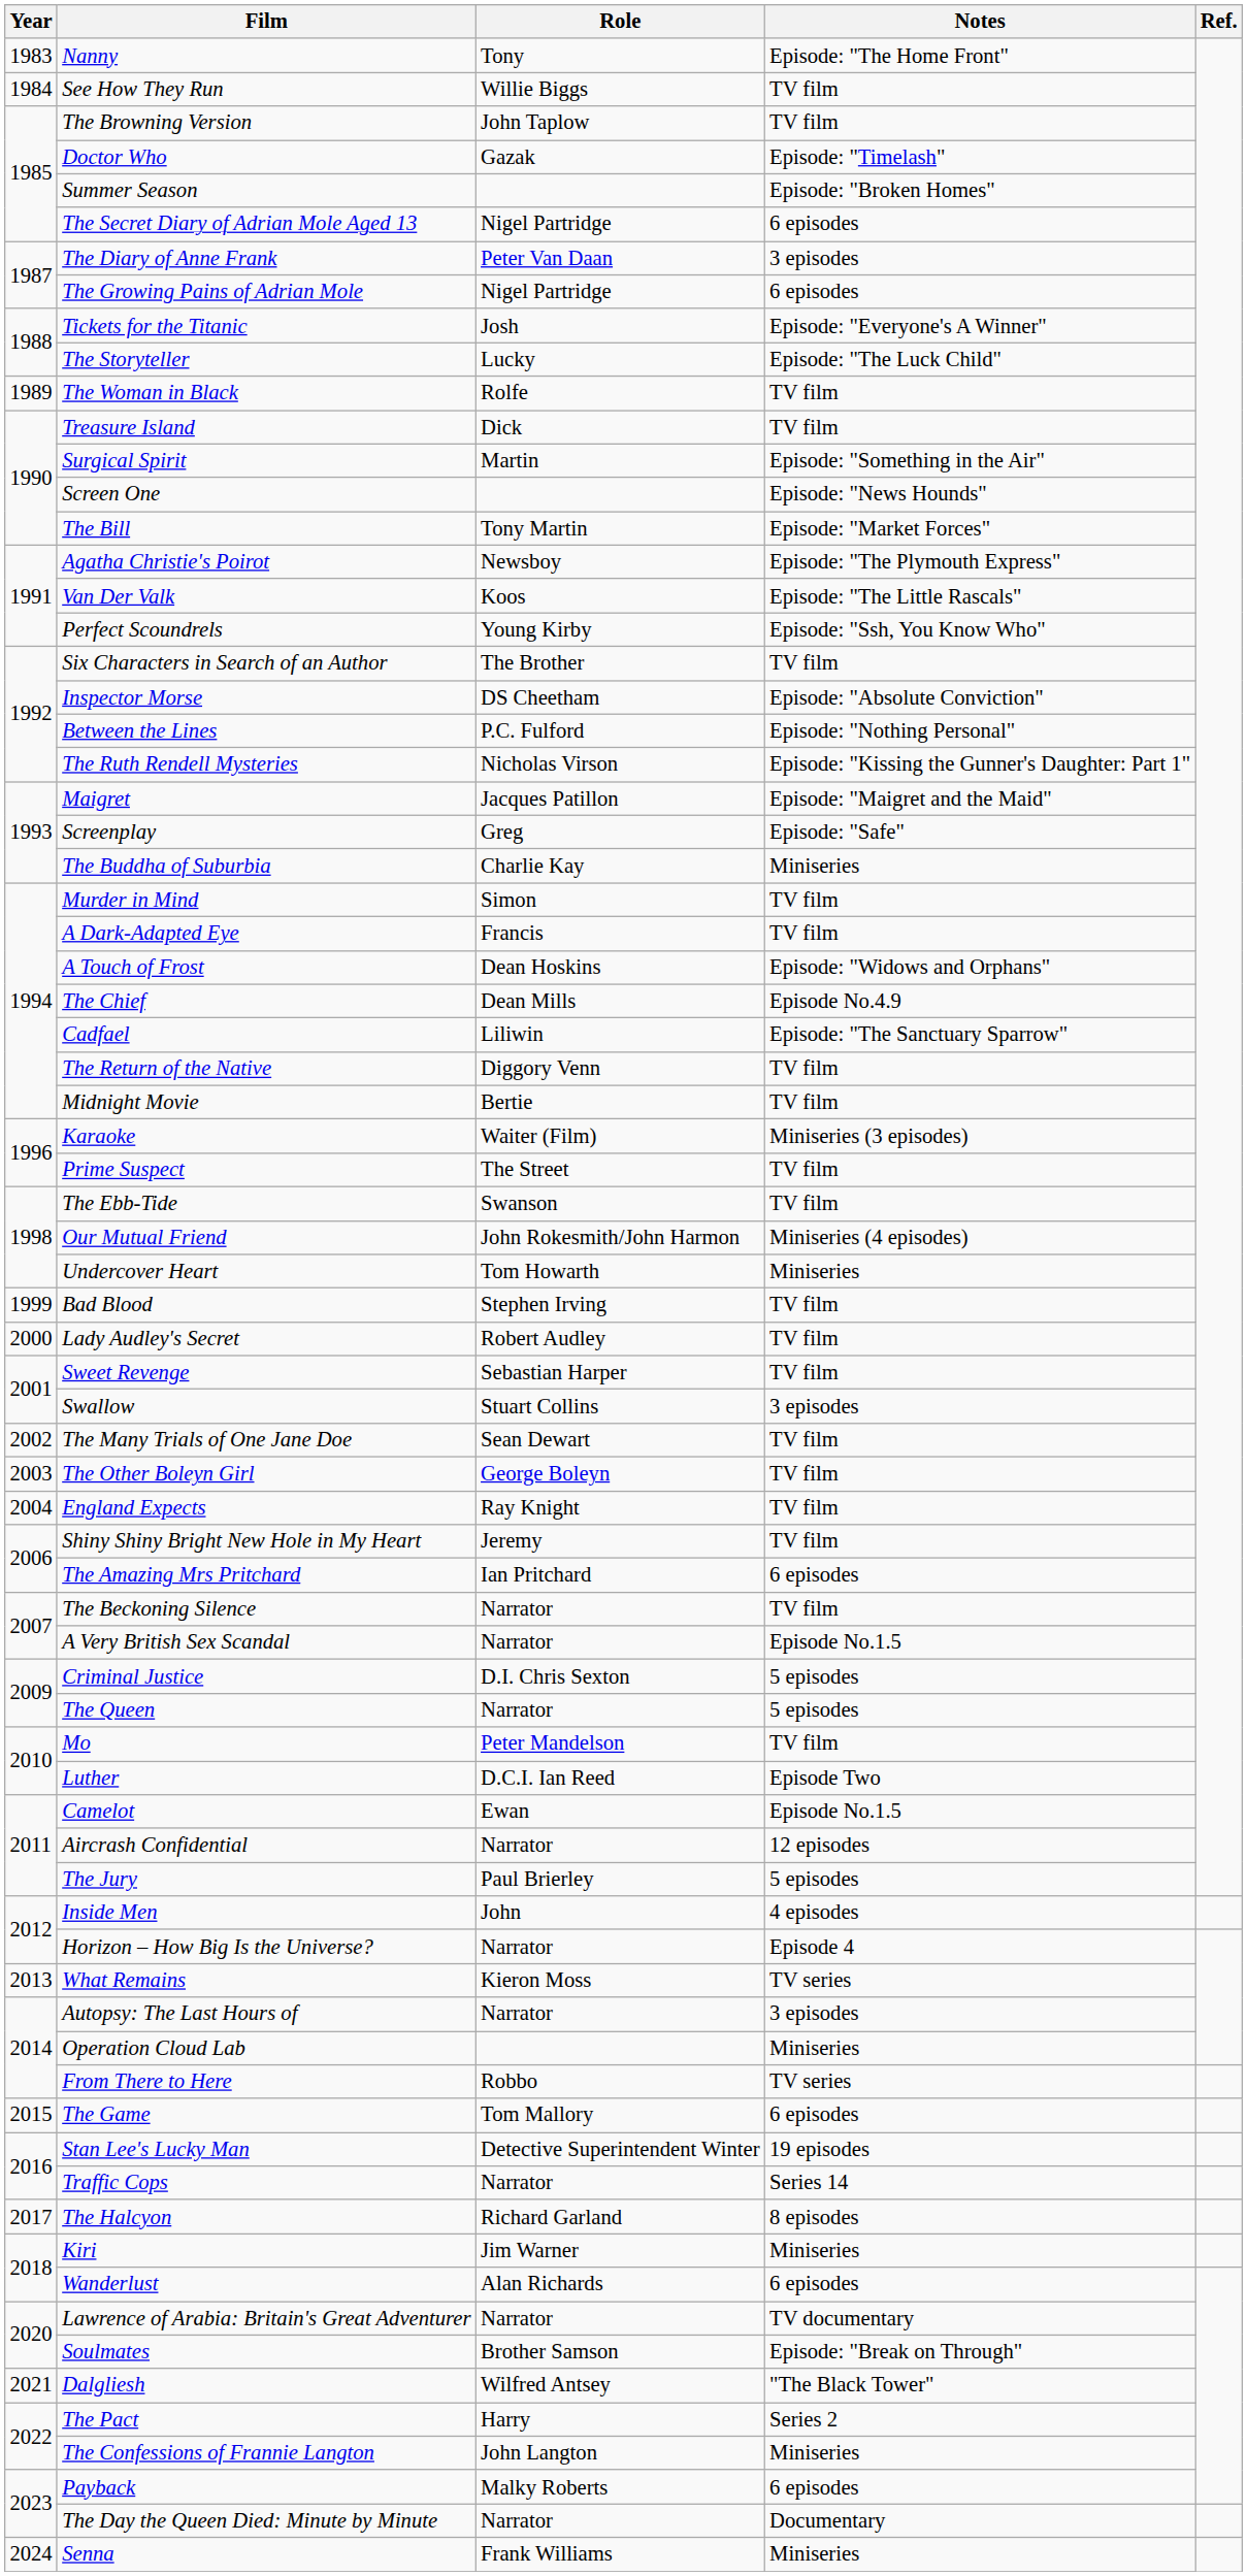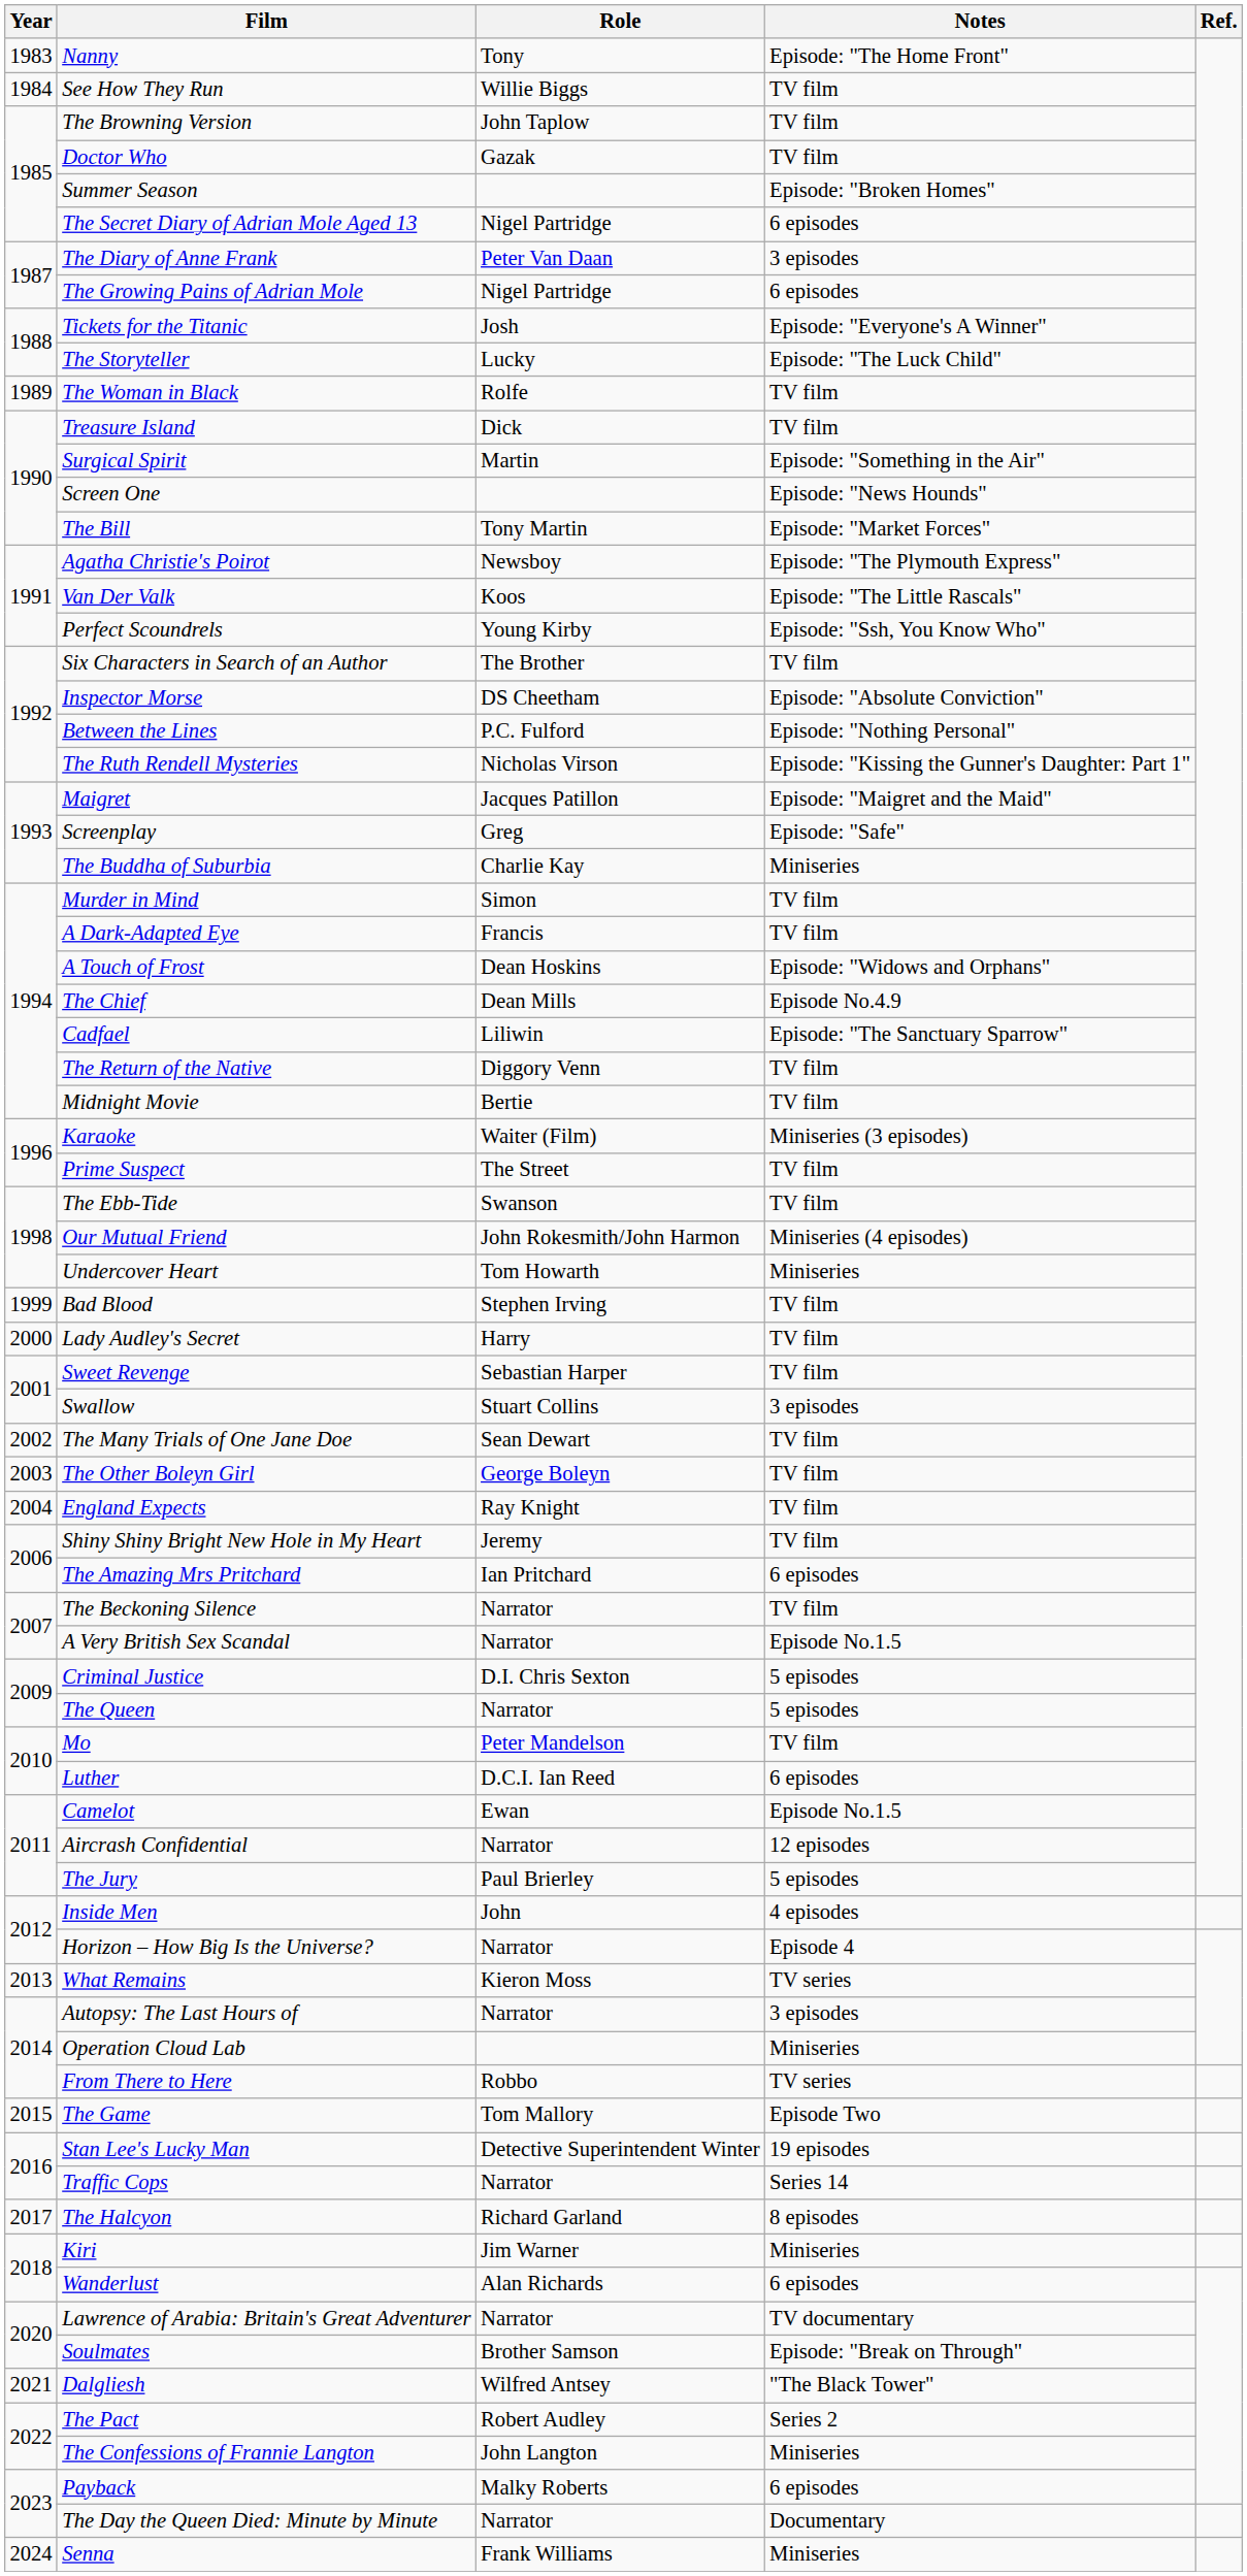Doctor Who | Notes: Episode: "Timelash" -> TV film
Lady Audley's Secret | Role: Robert Audley -> Harry
Luther | Notes: Episode Two -> 6 episodes
The Game | Notes: 6 episodes -> Episode Two
The Pact | Role: Harry -> Robert Audley
